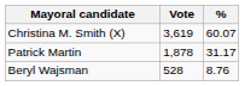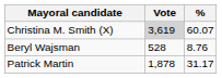Christina M. Smith (X) | Vote: no background -> lightgrey background
rows swapped: Patrick Martin <-> Beryl Wajsman
